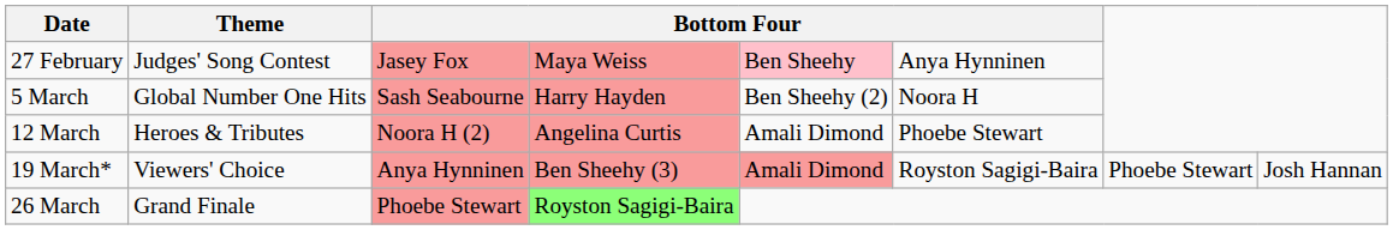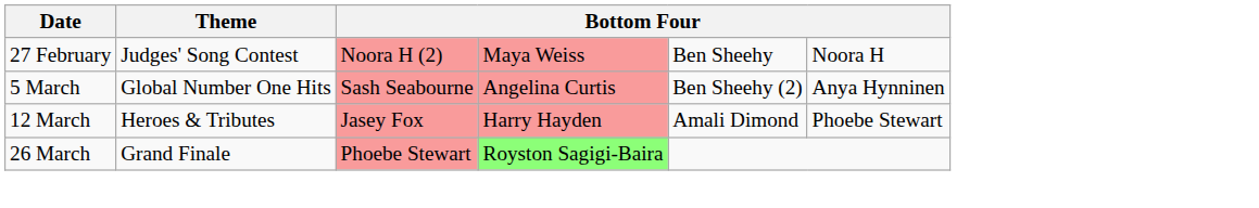27 February | column 3: Jasey Fox -> Noora H (2)
27 February | column 5: pink background -> no background
27 February | column 6: Anya Hynninen -> Noora H
5 March | column 4: Harry Hayden -> Angelina Curtis
5 March | column 6: Noora H -> Anya Hynninen
12 March | column 3: Noora H (2) -> Jasey Fox
12 March | column 4: Angelina Curtis -> Harry Hayden
- row: 19 March* | Viewers' Choice | Anya Hynninen | Ben Sheehy (3) | Amali Dimond | Royston Sagigi-Baira | Phoebe Stewart | Josh Hannan
